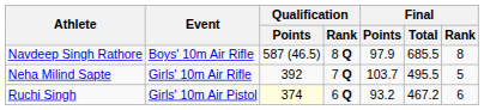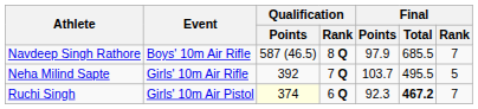Navdeep Singh Rathore | Final / Rank: 8 -> 7
Ruchi Singh | Final / Points: 93.2 -> 92.3
Ruchi Singh | Final / Total: normal -> bold
Ruchi Singh | Final / Rank: 6 -> 7
